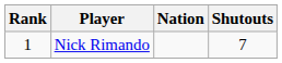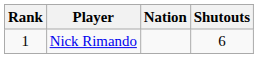Nick Rimando | Shutouts: 7 -> 6
